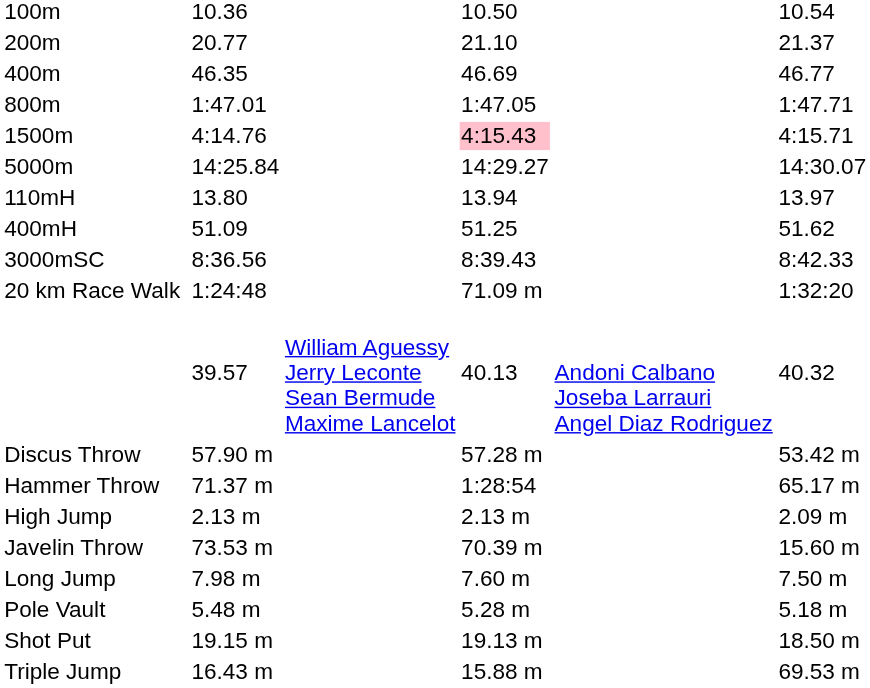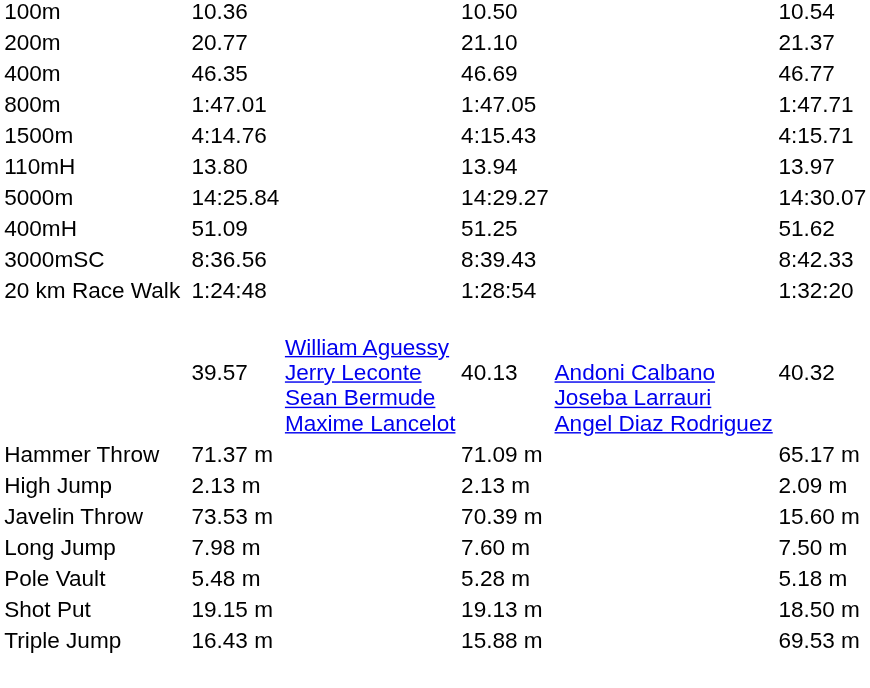1500m | column 5: pink background -> no background
rows swapped: 5000m <-> 110mH
20 km Race Walk | column 5: 71.09 m -> 1:28:54
- row: Discus Throw | 57.90 m | 57.28 m | 53.42 m
Hammer Throw | column 5: 1:28:54 -> 71.09 m
